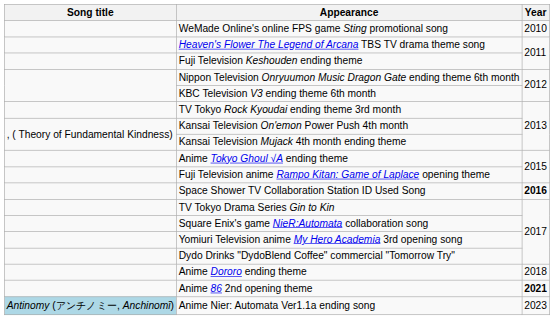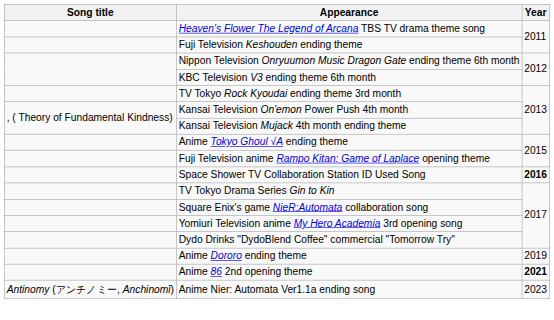- row: WeMade Online's online FPS game Sting promotional song | 2010
Anime Dororo ending theme | Year: 2018 -> 2019
Anime Nier: Automata Ver1.1a ending song | Song title: lightblue background -> no background
